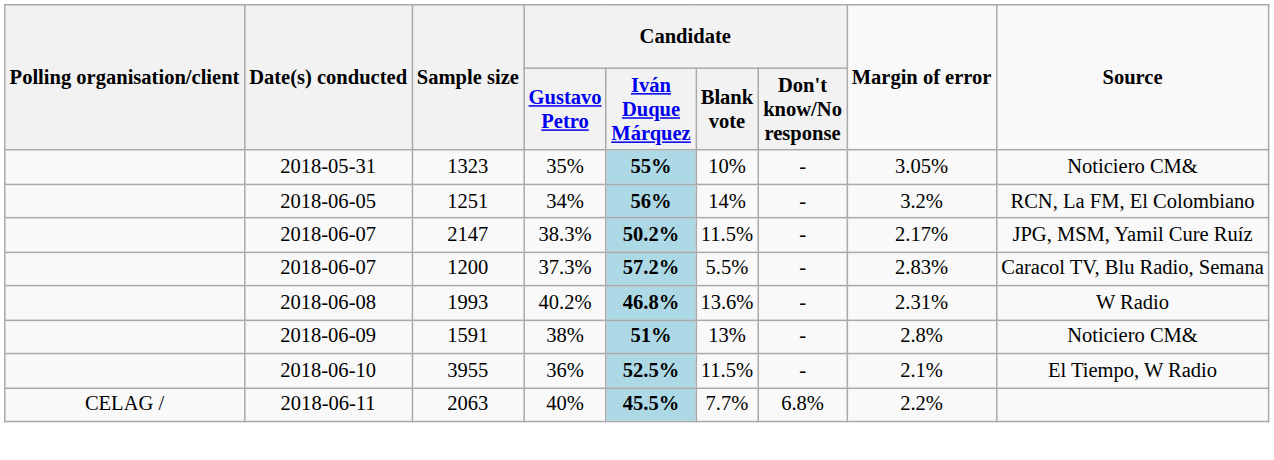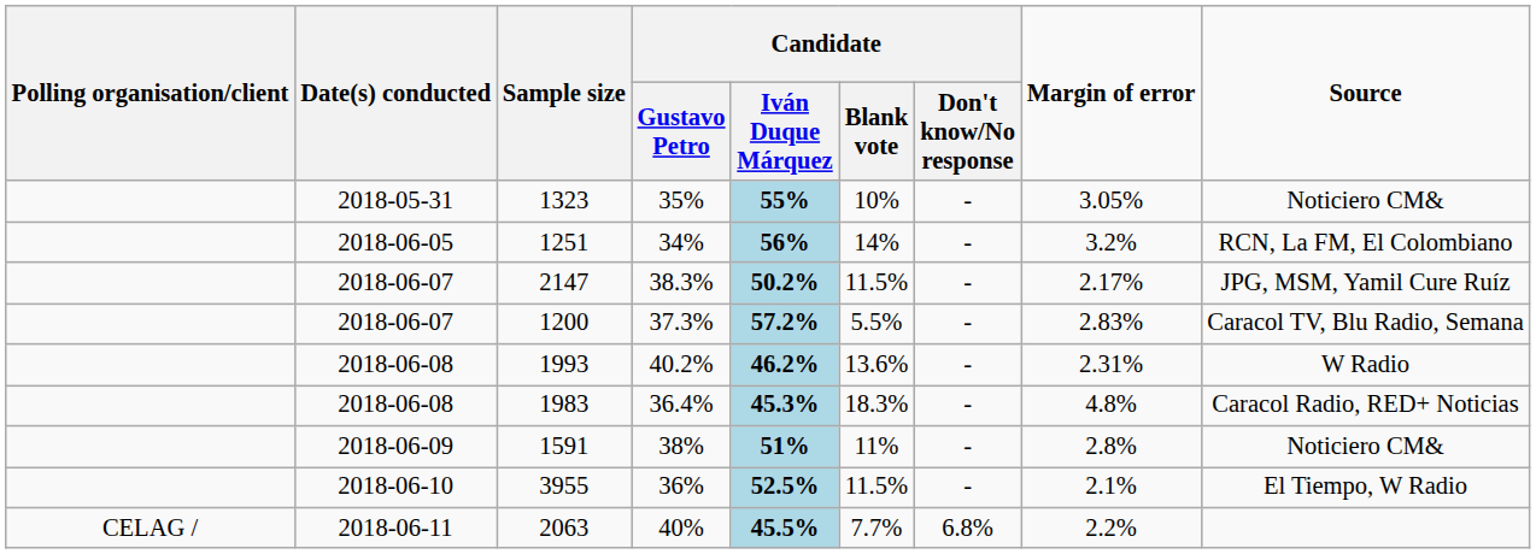1993 | Candidate / Iván Duque Márquez: 46.8% -> 46.2%
+ row: 2018-06-08 | 1983 | 36.4% | 45.3% | 18.3% | - | 4.8% | Caracol Radio, RED+ Noticias
1591 | Candidate / Blank vote: 13% -> 11%
